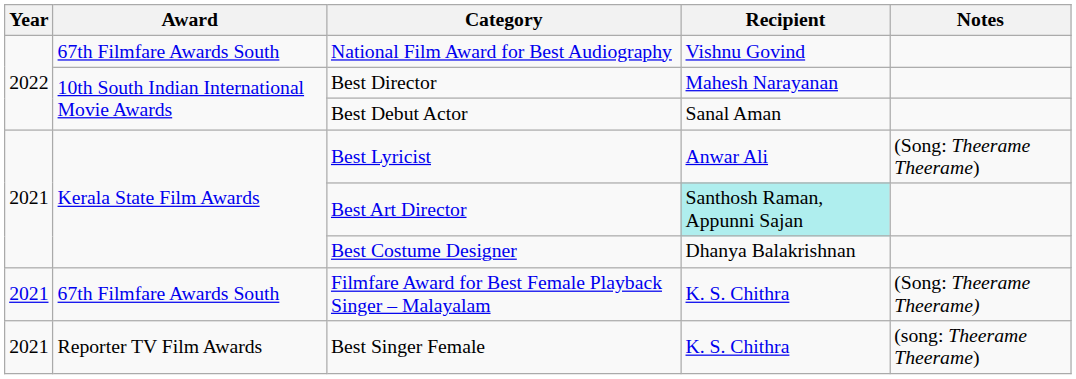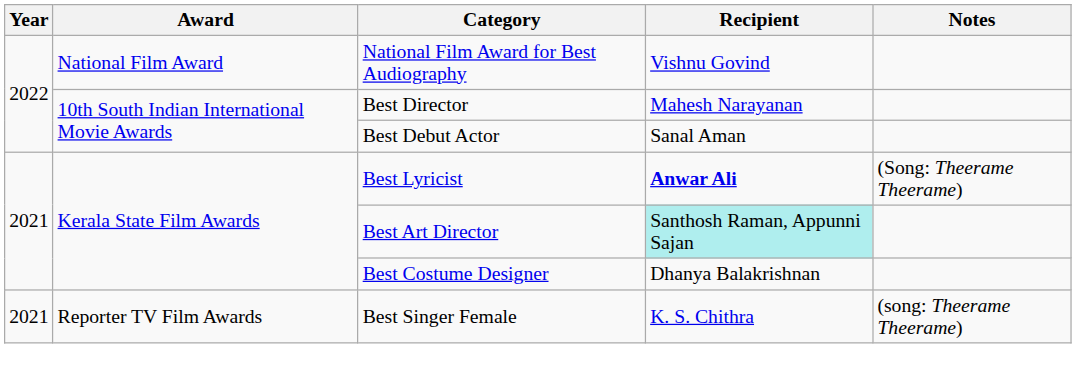National Film Award for Best Audiography | Award: 67th Filmfare Awards South -> National Film Award
Best Lyricist | Recipient: normal -> bold
- row: 2021 | 67th Filmfare Awards South | Filmfare Award for Best Female Playback Singer – Malayalam | K. S. Chithra | (Song: Theerame Theerame)
